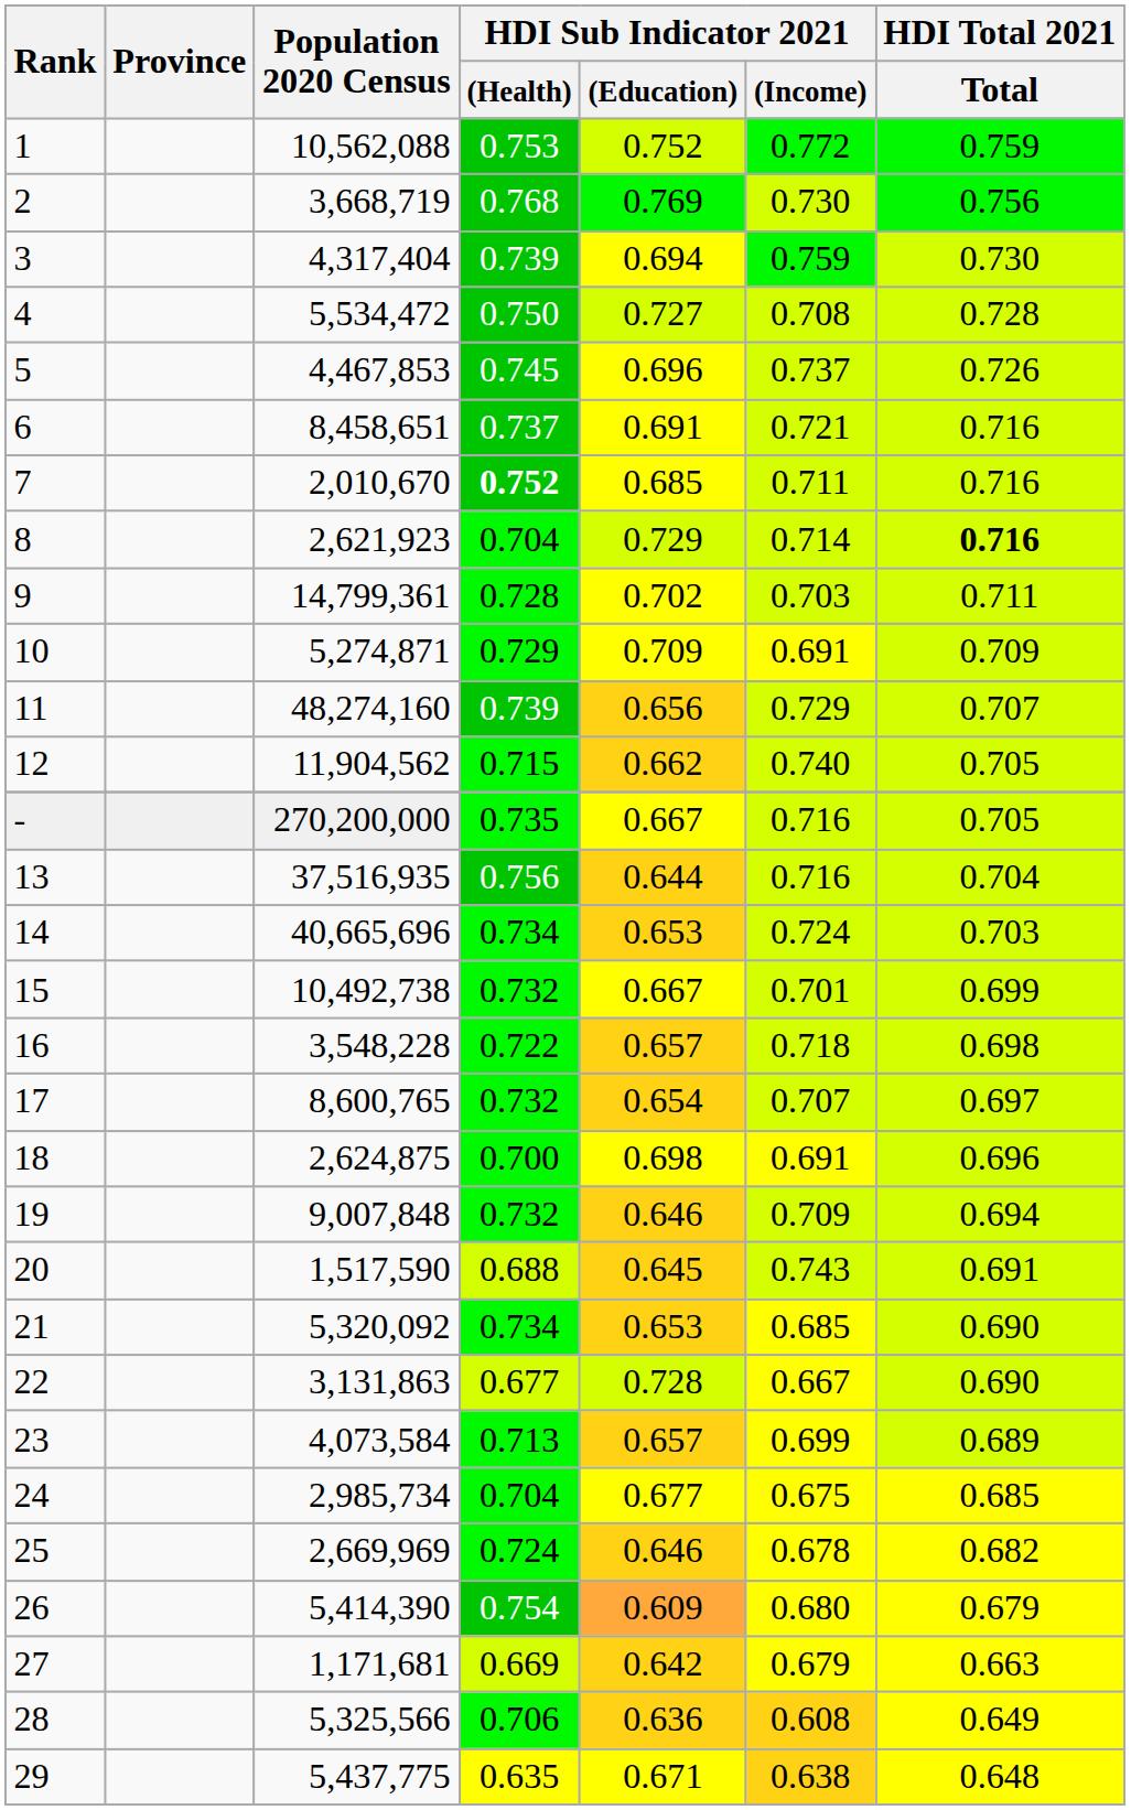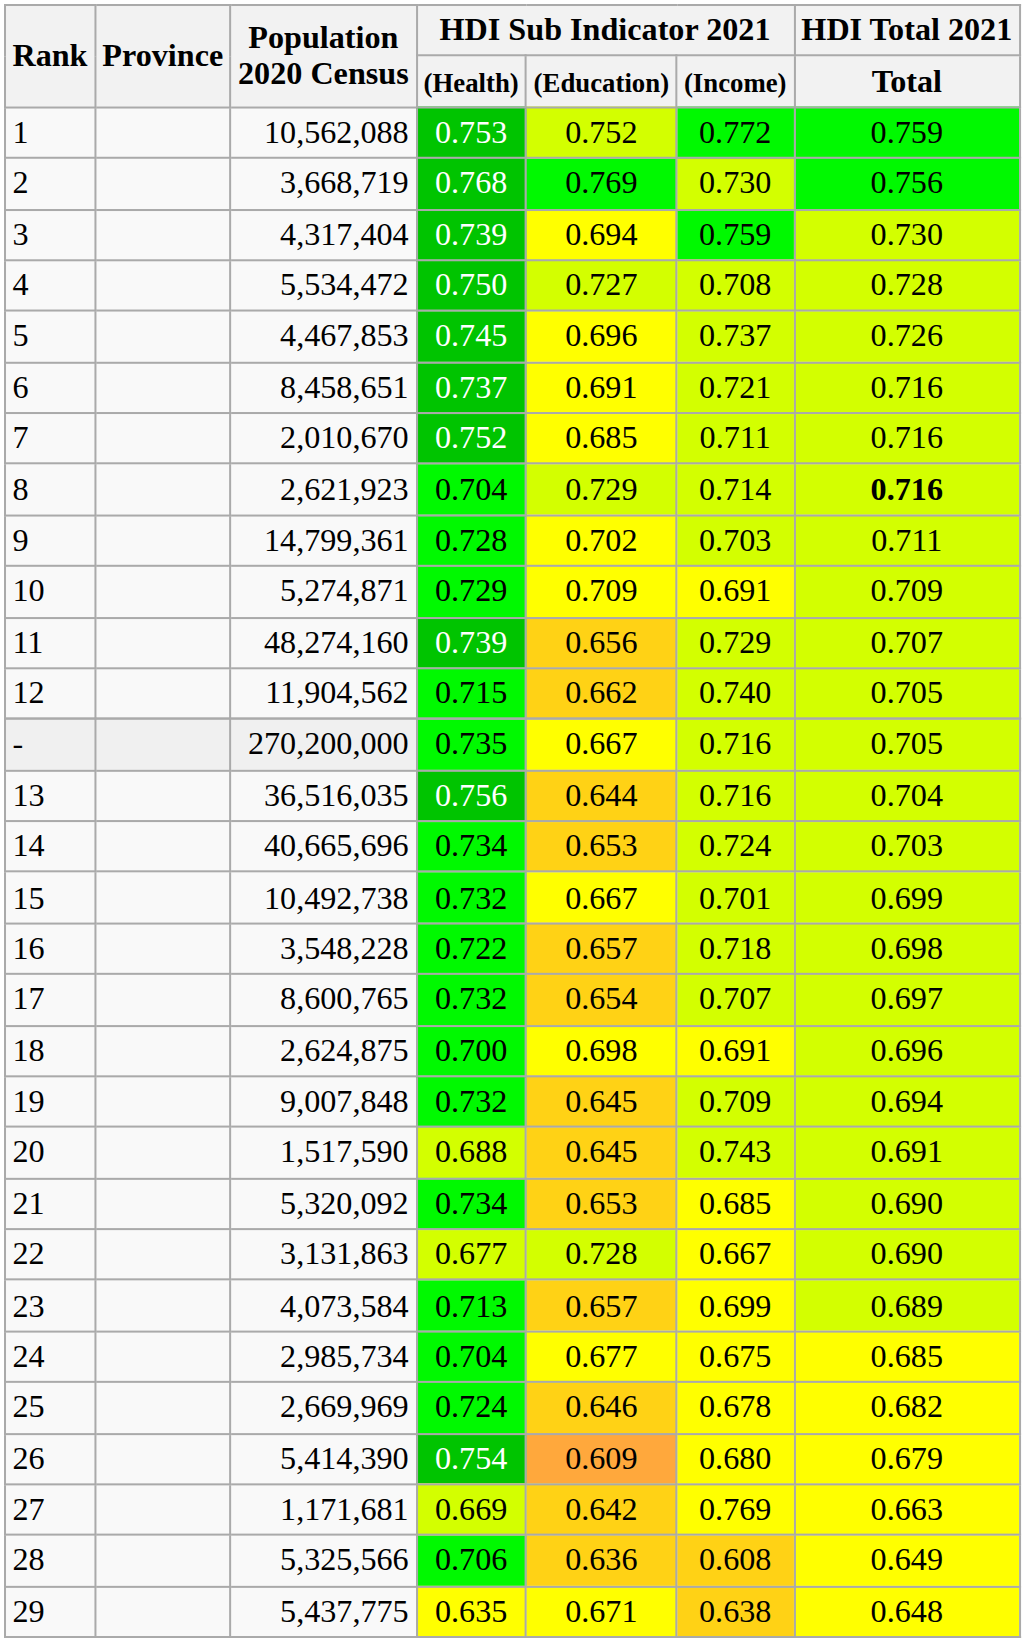7 | HDI Sub Indicator 2021 / (Health): bold -> normal
13 | Population 2020 Census: 37,516,935 -> 36,516,035
19 | HDI Sub Indicator 2021 / (Education): 0.646 -> 0.645
27 | HDI Sub Indicator 2021 / (Income): 0.679 -> 0.769
